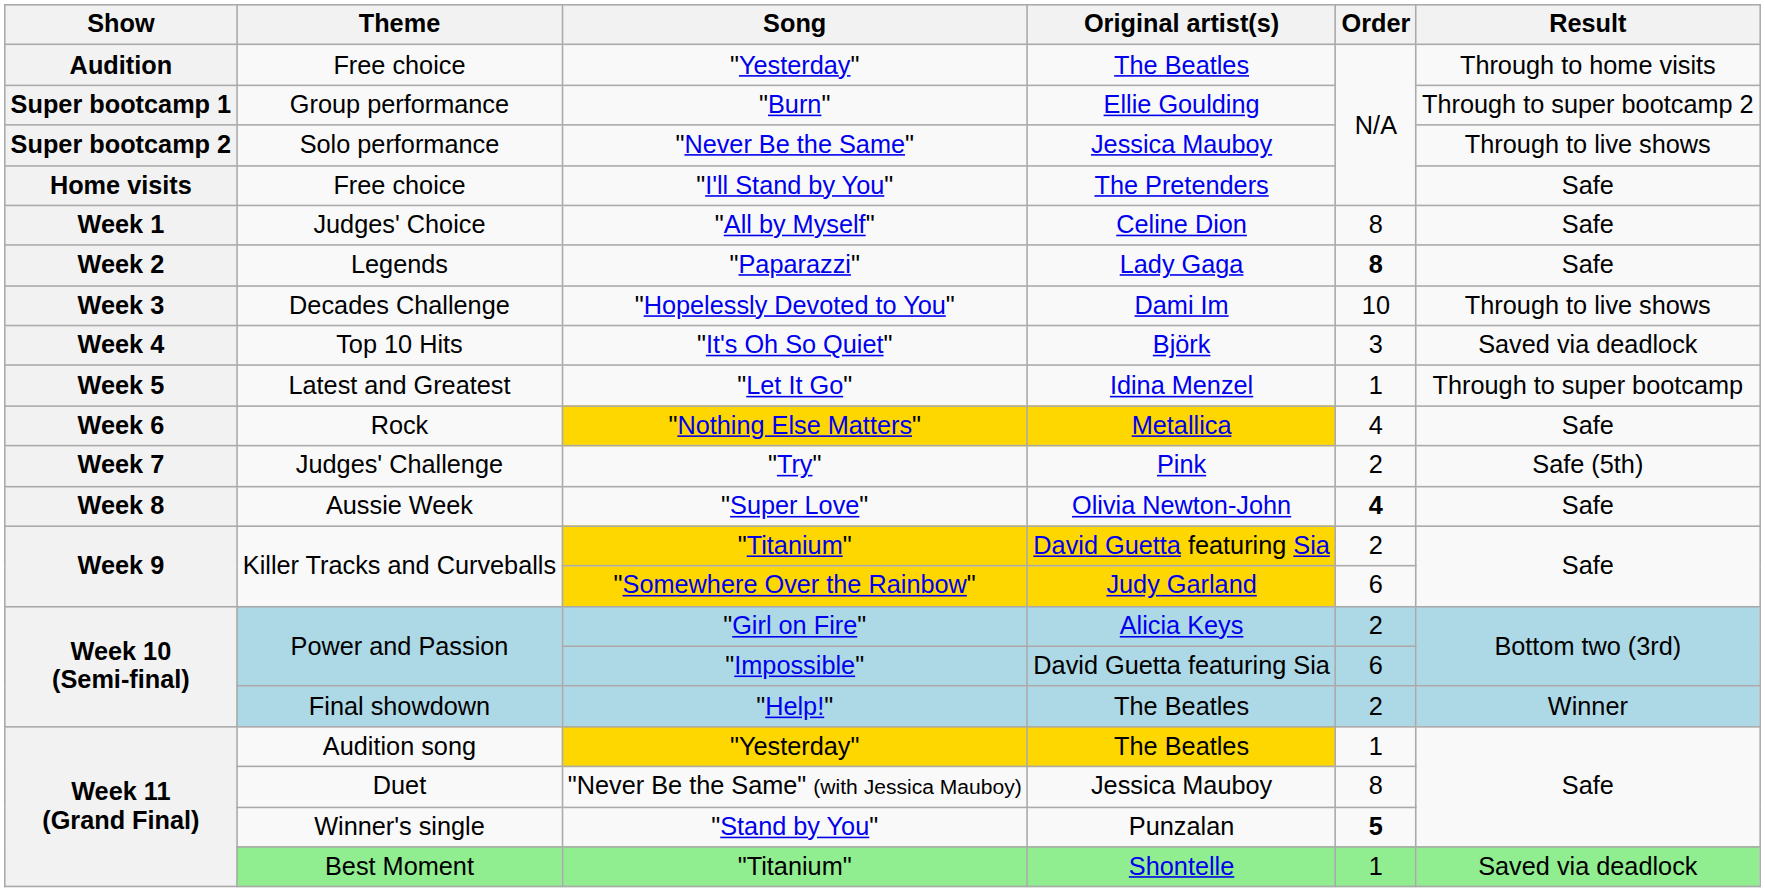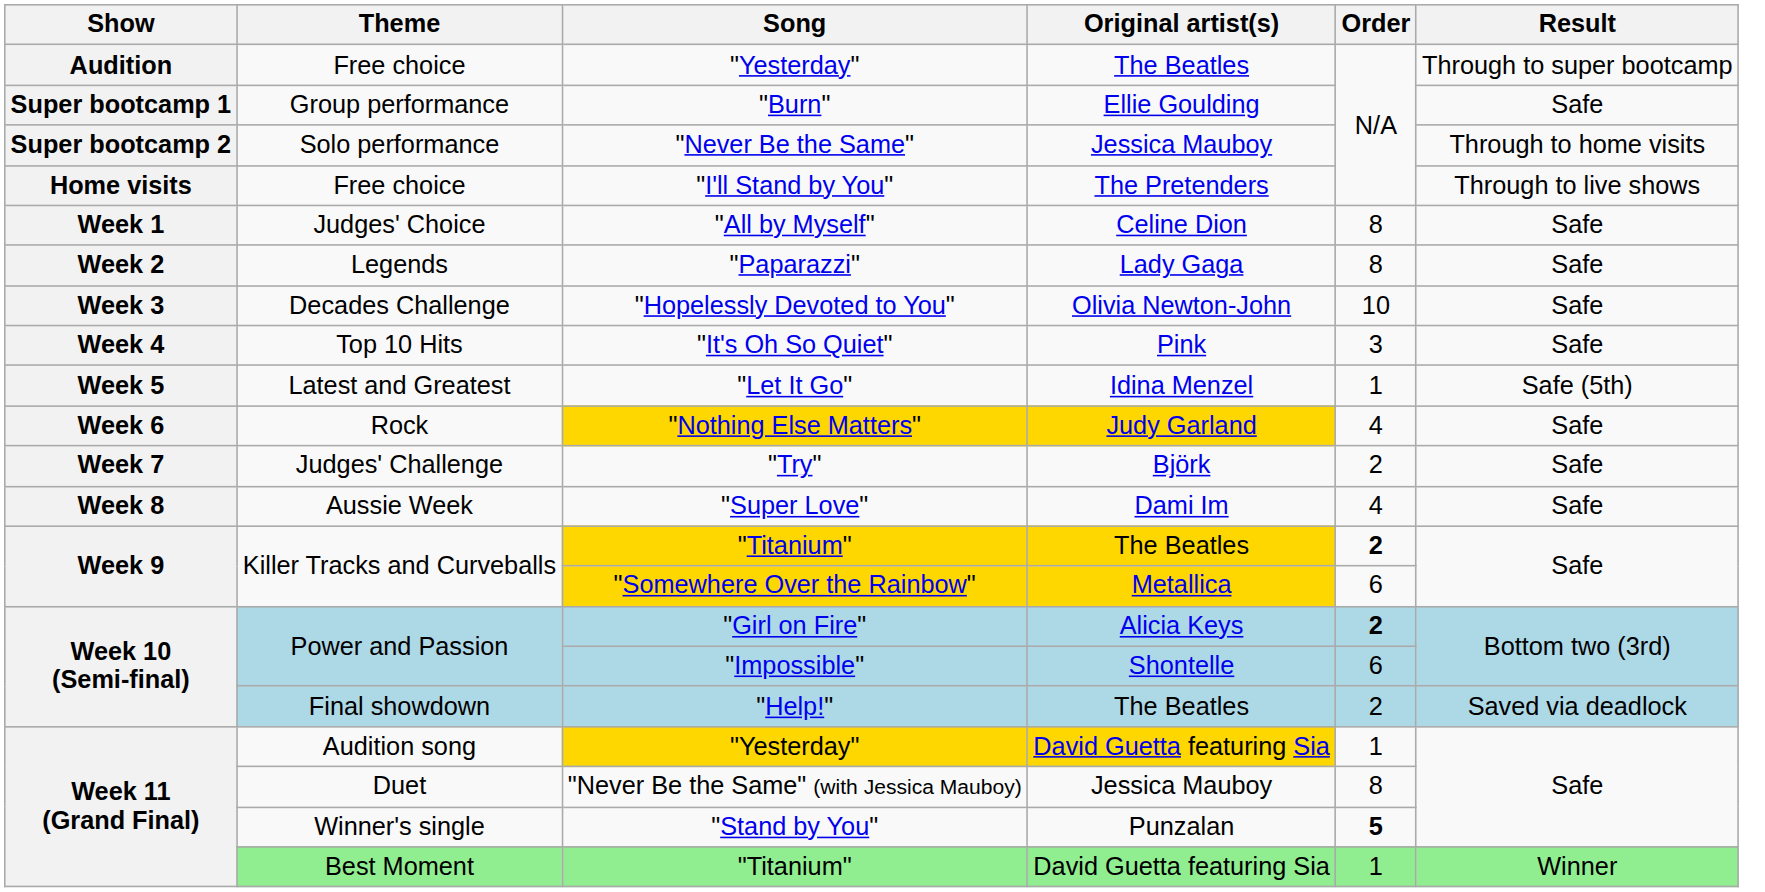Free choice / "Yesterday" | Result: Through to home visits -> Through to super bootcamp
"Burn" | Result: Through to super bootcamp 2 -> Safe
"Never Be the Same" | Result: Through to live shows -> Through to home visits
"I'll Stand by You" | Result: Safe -> Through to live shows
"Paparazzi" | Order: bold -> normal
"Hopelessly Devoted to You" | Original artist(s): Dami Im -> Olivia Newton-John
"Hopelessly Devoted to You" | Result: Through to live shows -> Safe
"It's Oh So Quiet" | Original artist(s): Björk -> Pink
"It's Oh So Quiet" | Result: Saved via deadlock -> Safe
"Let It Go" | Result: Through to super bootcamp -> Safe (5th)
"Nothing Else Matters" | Original artist(s): Metallica -> Judy Garland
"Try" | Original artist(s): Pink -> Björk
"Try" | Result: Safe (5th) -> Safe
"Super Love" | Original artist(s): Olivia Newton-John -> Dami Im
"Super Love" | Order: bold -> normal
Killer Tracks and Curveballs / "Titanium" | Original artist(s): David Guetta featuring Sia -> The Beatles
Killer Tracks and Curveballs / "Titanium" | Order: normal -> bold
"Somewhere Over the Rainbow" | Original artist(s): Judy Garland -> Metallica
"Girl on Fire" | Order: normal -> bold
"Impossible" | Original artist(s): David Guetta featuring Sia -> Shontelle
"Help!" | Result: Winner -> Saved via deadlock
Audition song / "Yesterday" | Original artist(s): The Beatles -> David Guetta featuring Sia
Best Moment / "Titanium" | Original artist(s): Shontelle -> David Guetta featuring Sia
Best Moment / "Titanium" | Result: Saved via deadlock -> Winner
